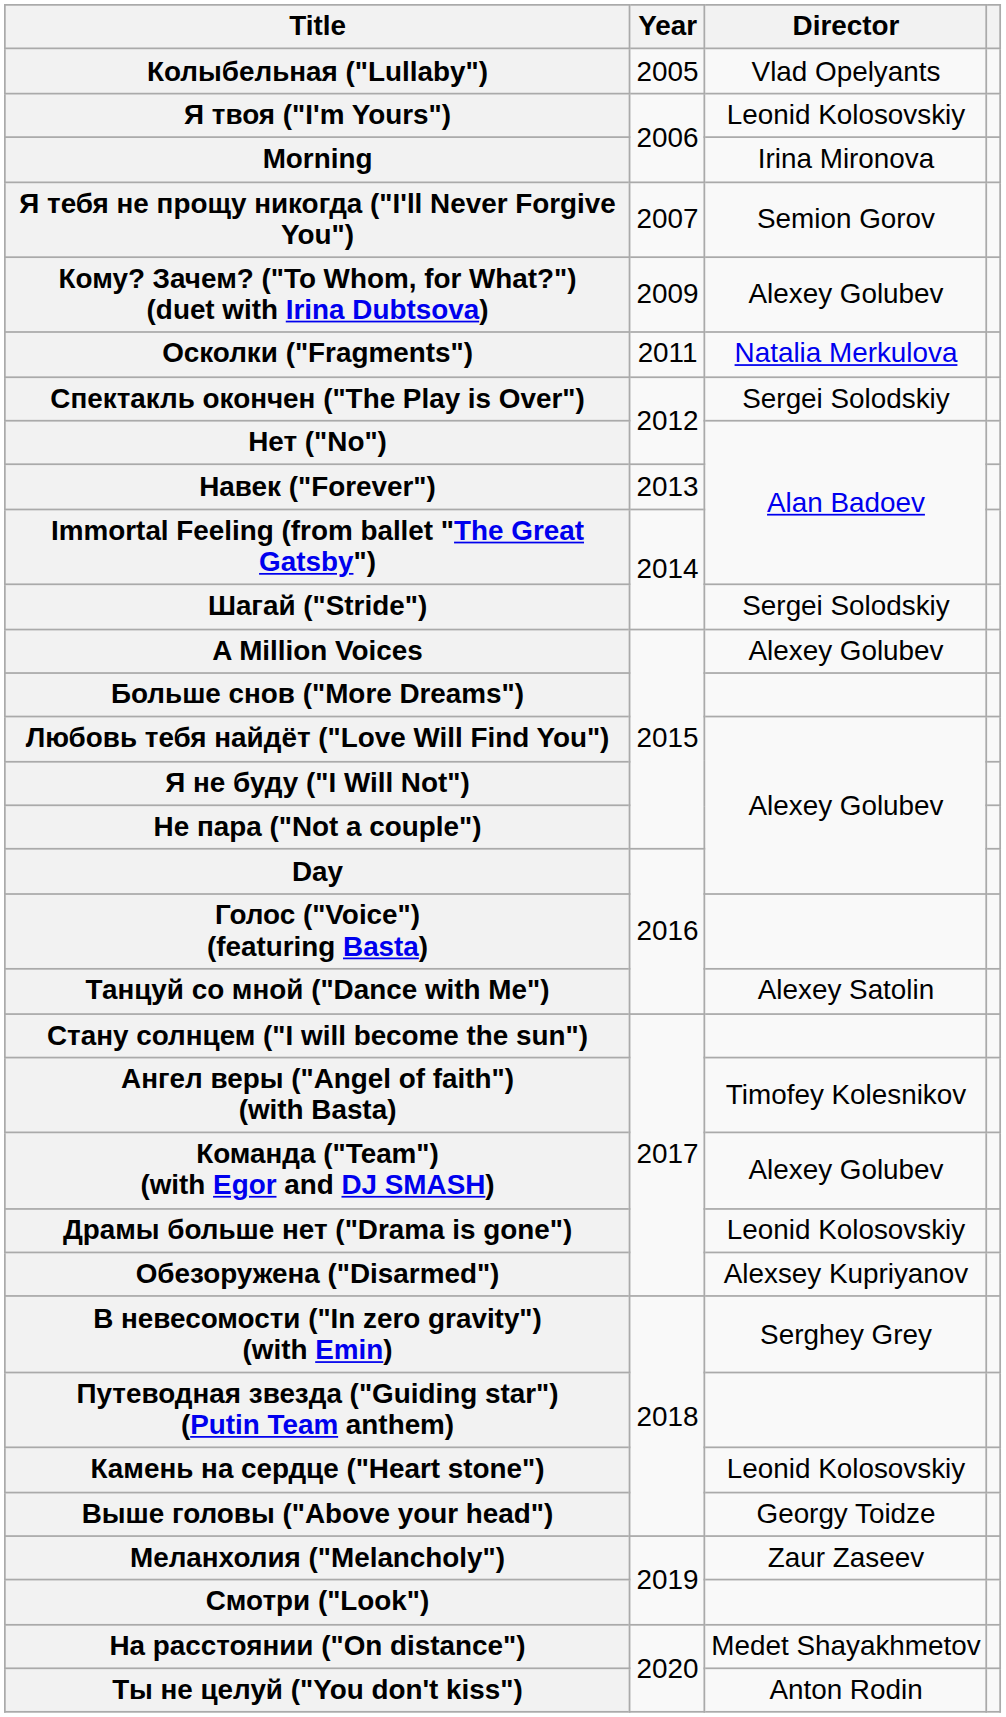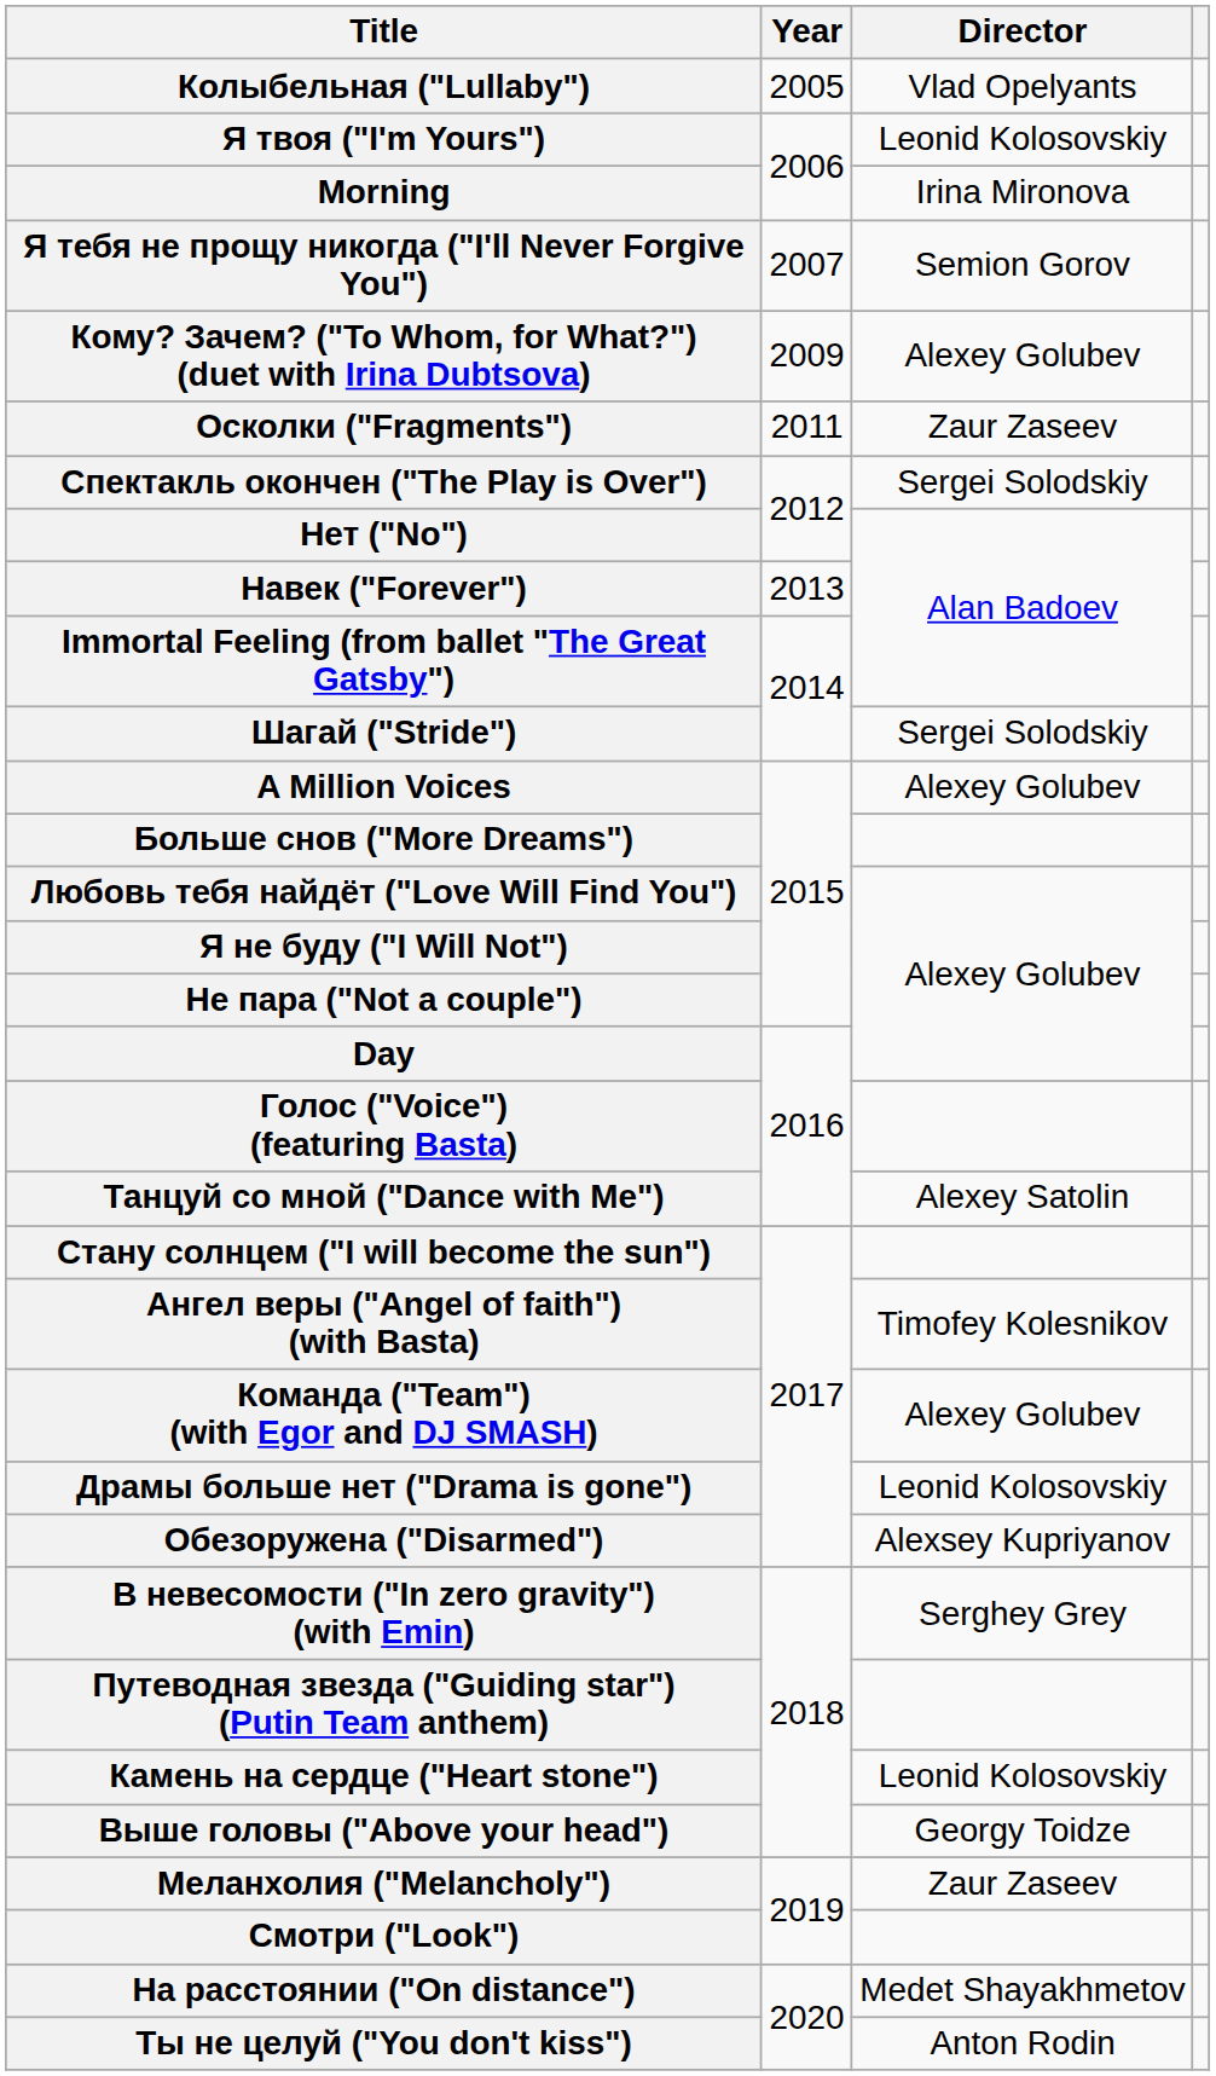Осколки ("Fragments") | Director: Natalia Merkulova -> Zaur Zaseev
